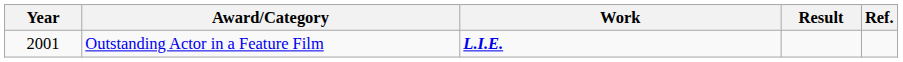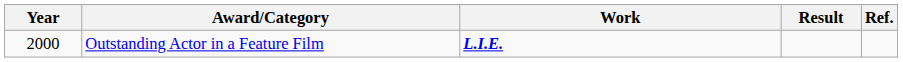Outstanding Actor in a Feature Film | Year: 2001 -> 2000
